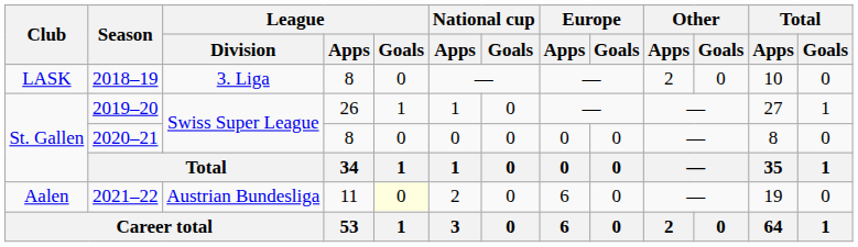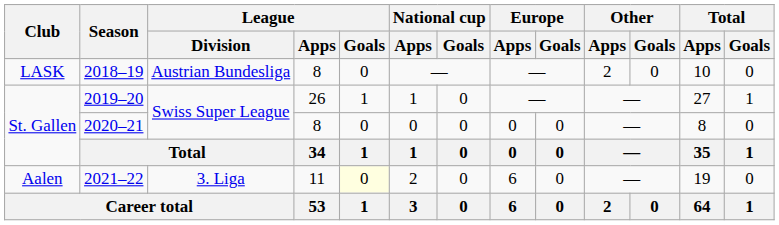2018–19 | League / Division: 3. Liga -> Austrian Bundesliga
2021–22 | League / Division: Austrian Bundesliga -> 3. Liga
